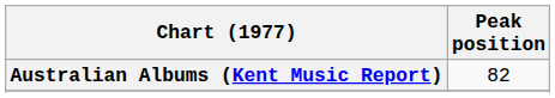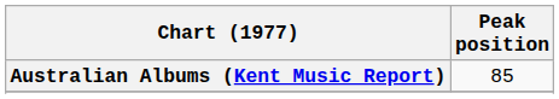Australian Albums (Kent Music Report) | Peak position: 82 -> 85
